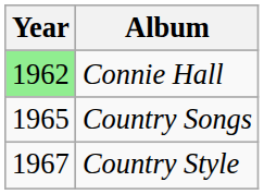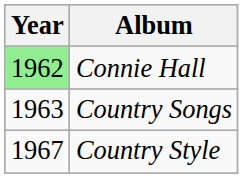Country Songs | Year: 1965 -> 1963
